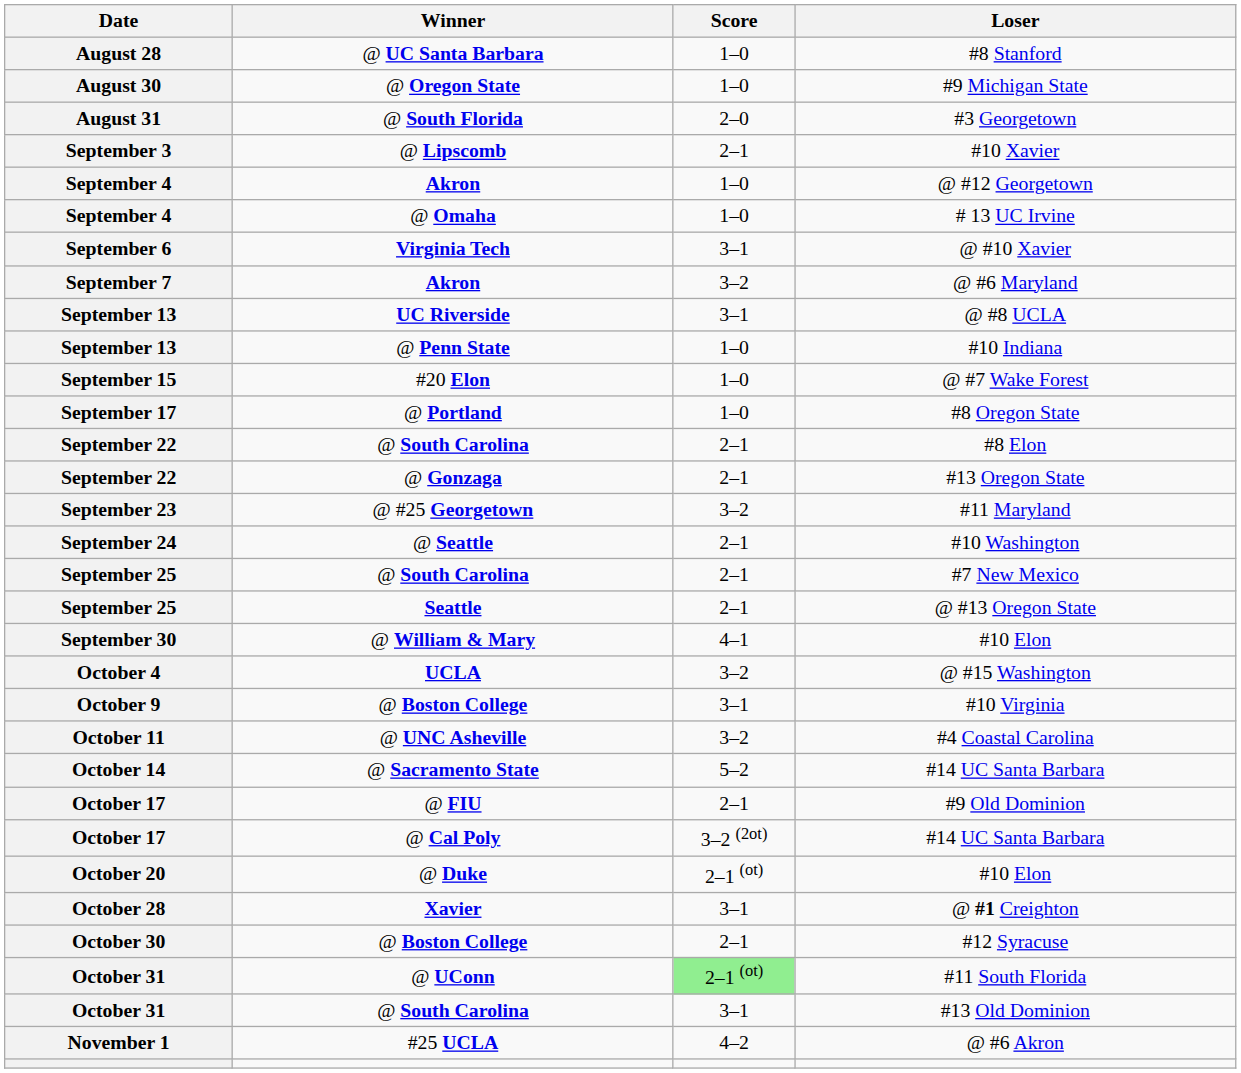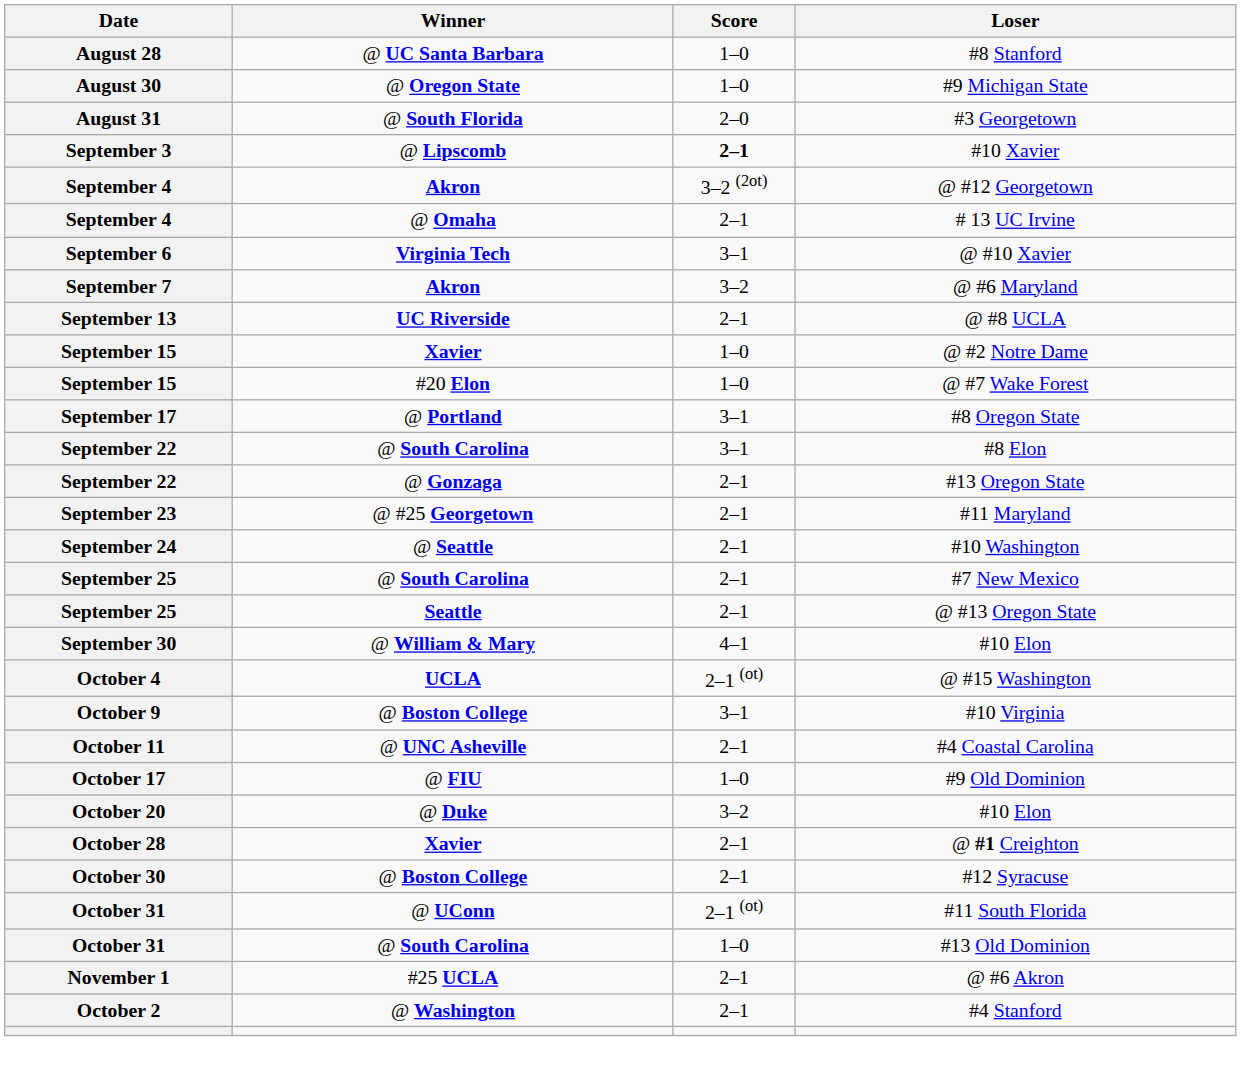#10 Xavier | Score: normal -> bold
@ #12 Georgetown | Score: 1–0 -> 3–2 (2ot)
# 13 UC Irvine | Score: 1–0 -> 2–1
@ #8 UCLA | Score: 3–1 -> 2–1
- row: September 13 | @ Penn State | 1–0 | #10 Indiana
+ row: September 15 | Xavier | 1–0 | @ #2 Notre Dame
#8 Oregon State | Score: 1–0 -> 3–1
#8 Elon | Score: 2–1 -> 3–1
#11 Maryland | Score: 3–2 -> 2–1
@ #15 Washington | Score: 3–2 -> 2–1 (ot)
#4 Coastal Carolina | Score: 3–2 -> 2–1
- row: October 14 | @ Sacramento State | 5–2 | #14 UC Santa Barbara
#9 Old Dominion | Score: 2–1 -> 1–0
- row: October 17 | @ Cal Poly | 3–2 (2ot) | #14 UC Santa Barbara
@ Duke / #10 Elon | Score: 2–1 (ot) -> 3–2
@ #1 Creighton | Score: 3–1 -> 2–1
#11 South Florida | Score: lightgreen background -> no background
#13 Old Dominion | Score: 3–1 -> 1–0
@ #6 Akron | Score: 4–2 -> 2–1
+ row: October 2 | @ Washington | 2–1 | #4 Stanford
